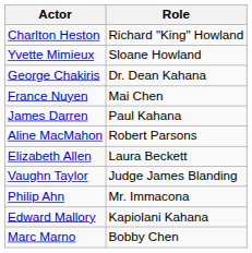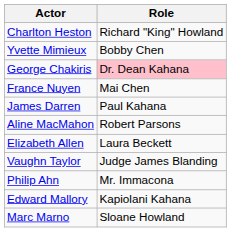Yvette Mimieux | Role: Sloane Howland -> Bobby Chen
George Chakiris | Role: no background -> pink background
Marc Marno | Role: Bobby Chen -> Sloane Howland
